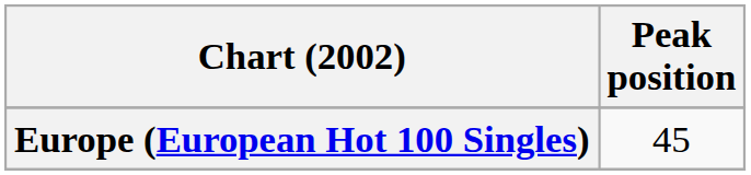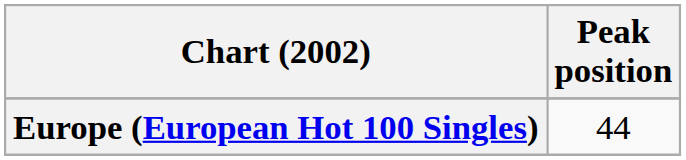Europe (European Hot 100 Singles) | Peak position: 45 -> 44
